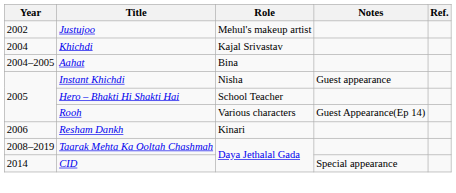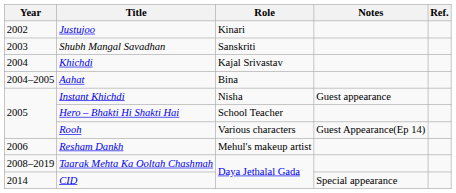Justujoo | Role: Mehul's makeup artist -> Kinari
+ row: 2003 | Shubh Mangal Savadhan | Sanskriti
Resham Dankh | Role: Kinari -> Mehul's makeup artist
